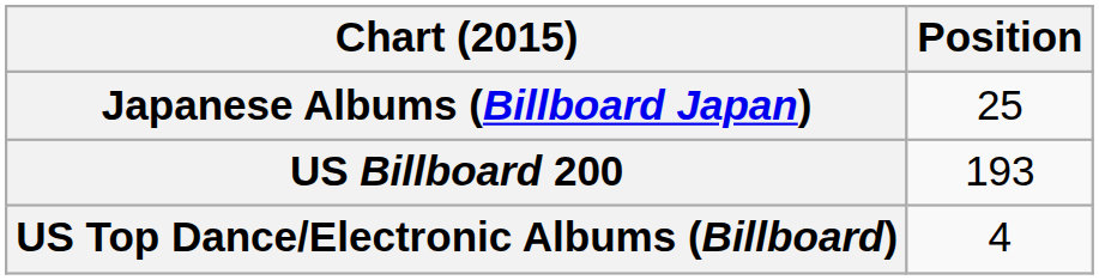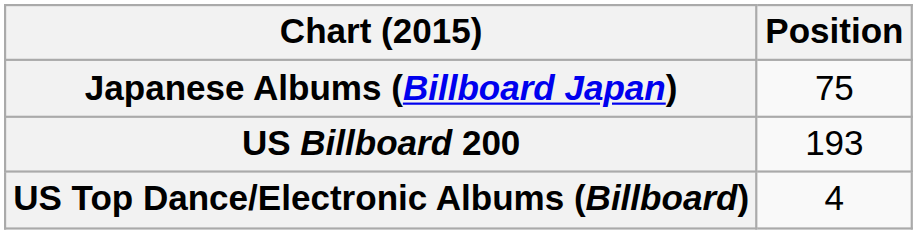Japanese Albums (Billboard Japan) | Position: 25 -> 75
